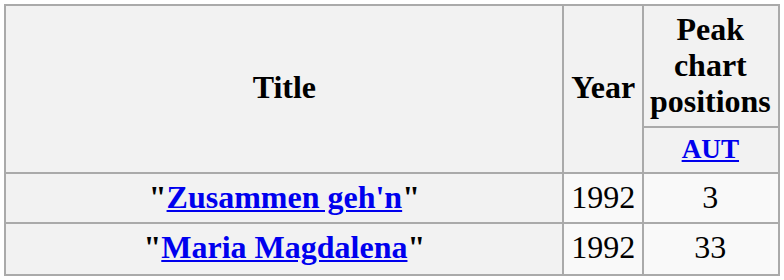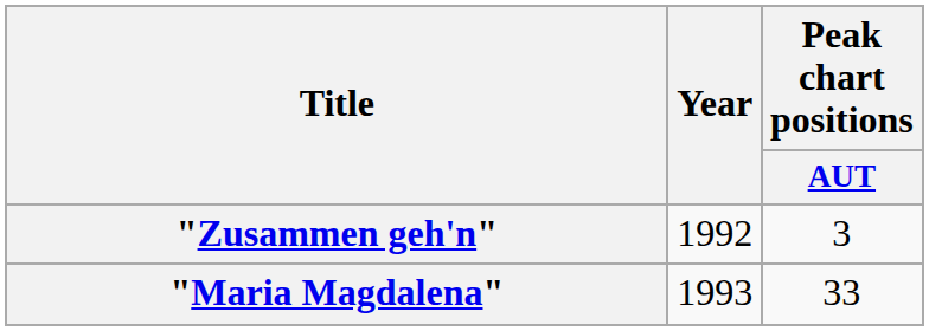"Maria Magdalena" | Year: 1992 -> 1993
